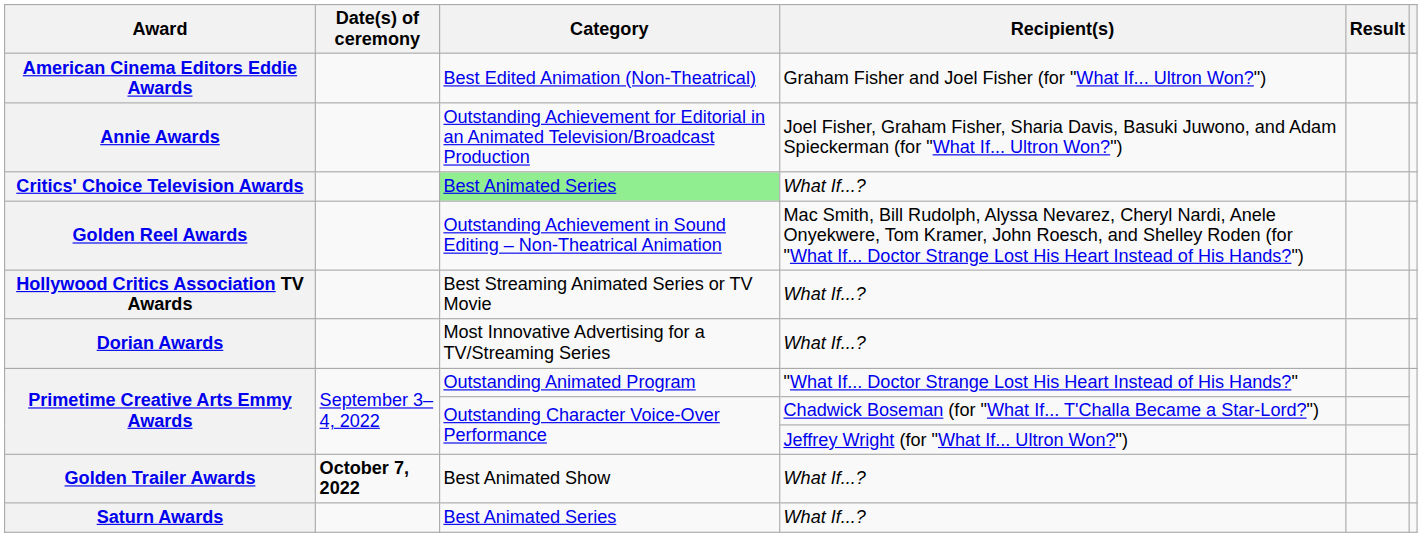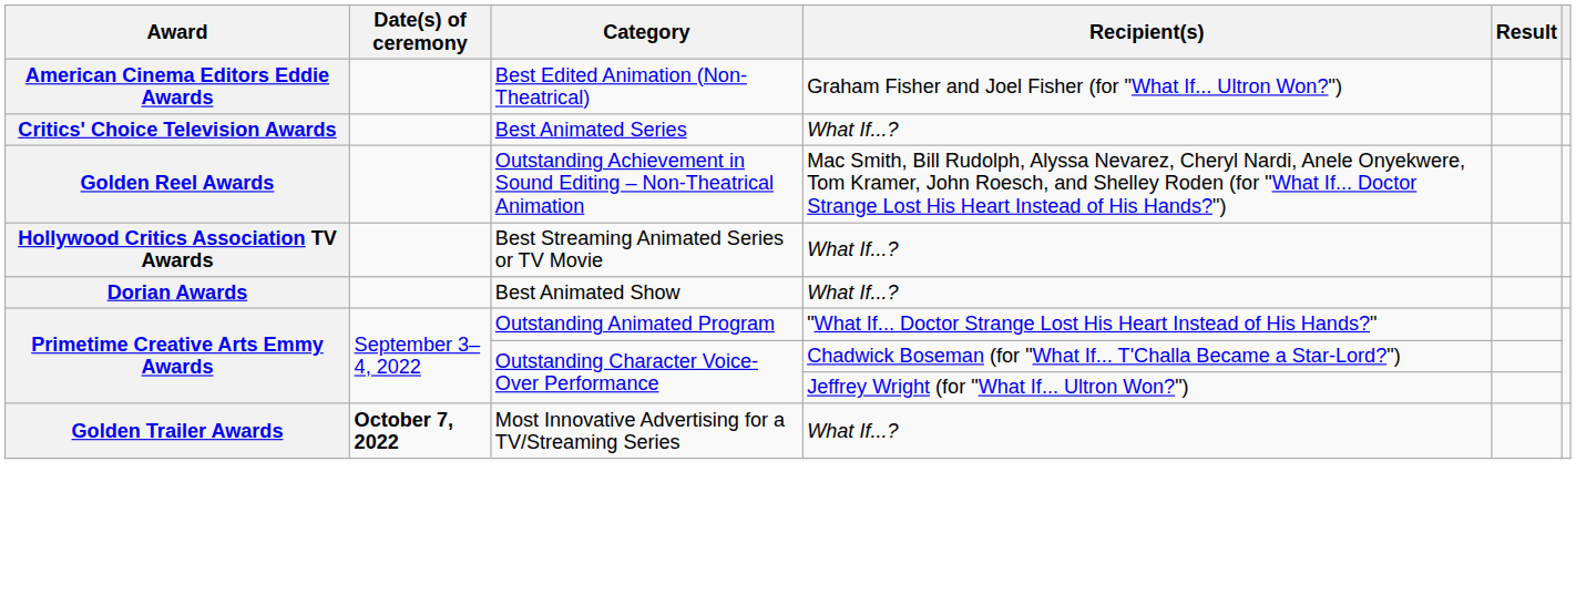- row: Annie Awards | Outstanding Achievement for Editorial in an Animated Television/Broadcast Production | Joel Fisher, Graham Fisher, Sharia Davis, Basuki Juwono, and Adam Spieckerman (for "What If... Ultron Won?")
Critics' Choice Television Awards | Category: lightgreen background -> no background
Dorian Awards | Category: Most Innovative Advertising for a TV/Streaming Series -> Best Animated Show
Golden Trailer Awards | Category: Best Animated Show -> Most Innovative Advertising for a TV/Streaming Series
- row: Saturn Awards | Best Animated Series | What If...?
